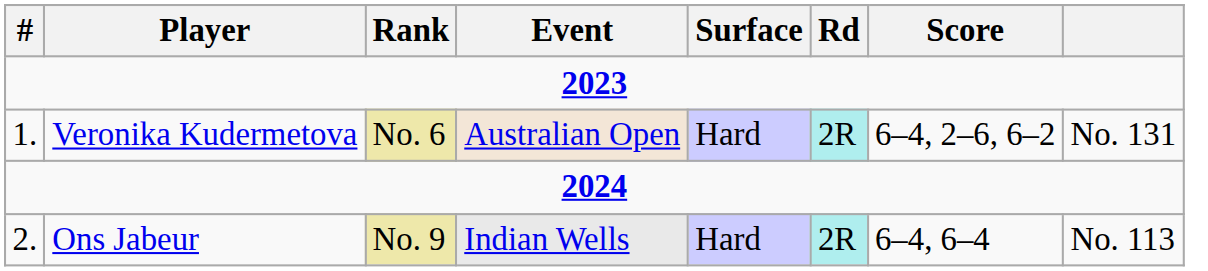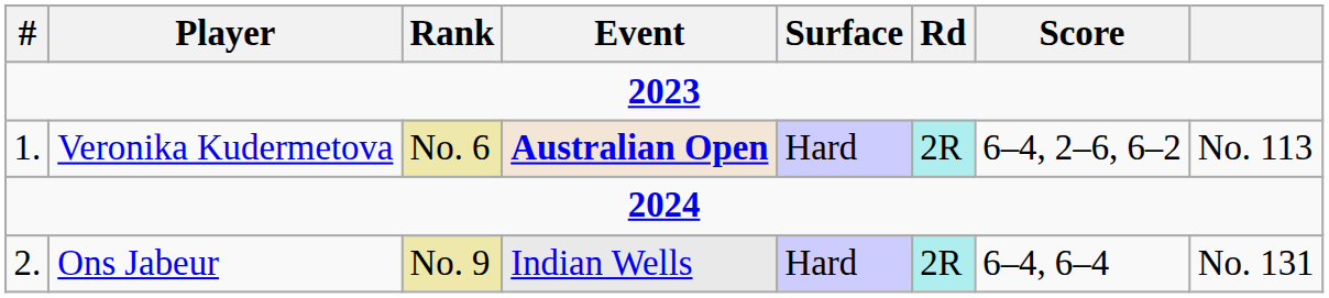Veronika Kudermetova | Event: normal -> bold
Veronika Kudermetova | column 8: No. 131 -> No. 113
Ons Jabeur | column 8: No. 113 -> No. 131
